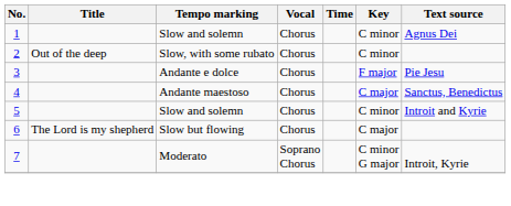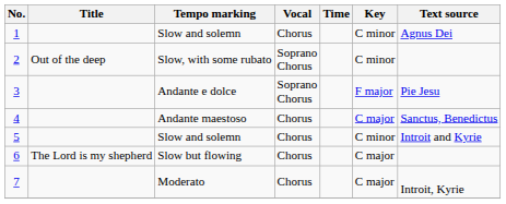2 | Vocal: Chorus -> Soprano Chorus
3 | Vocal: Chorus -> Soprano Chorus
7 | Vocal: Soprano Chorus -> Chorus
7 | Key: C minor G major -> C major
